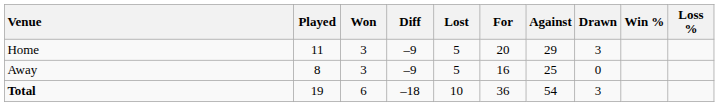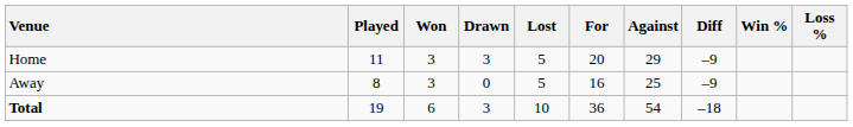columns swapped: Drawn <-> Diff
